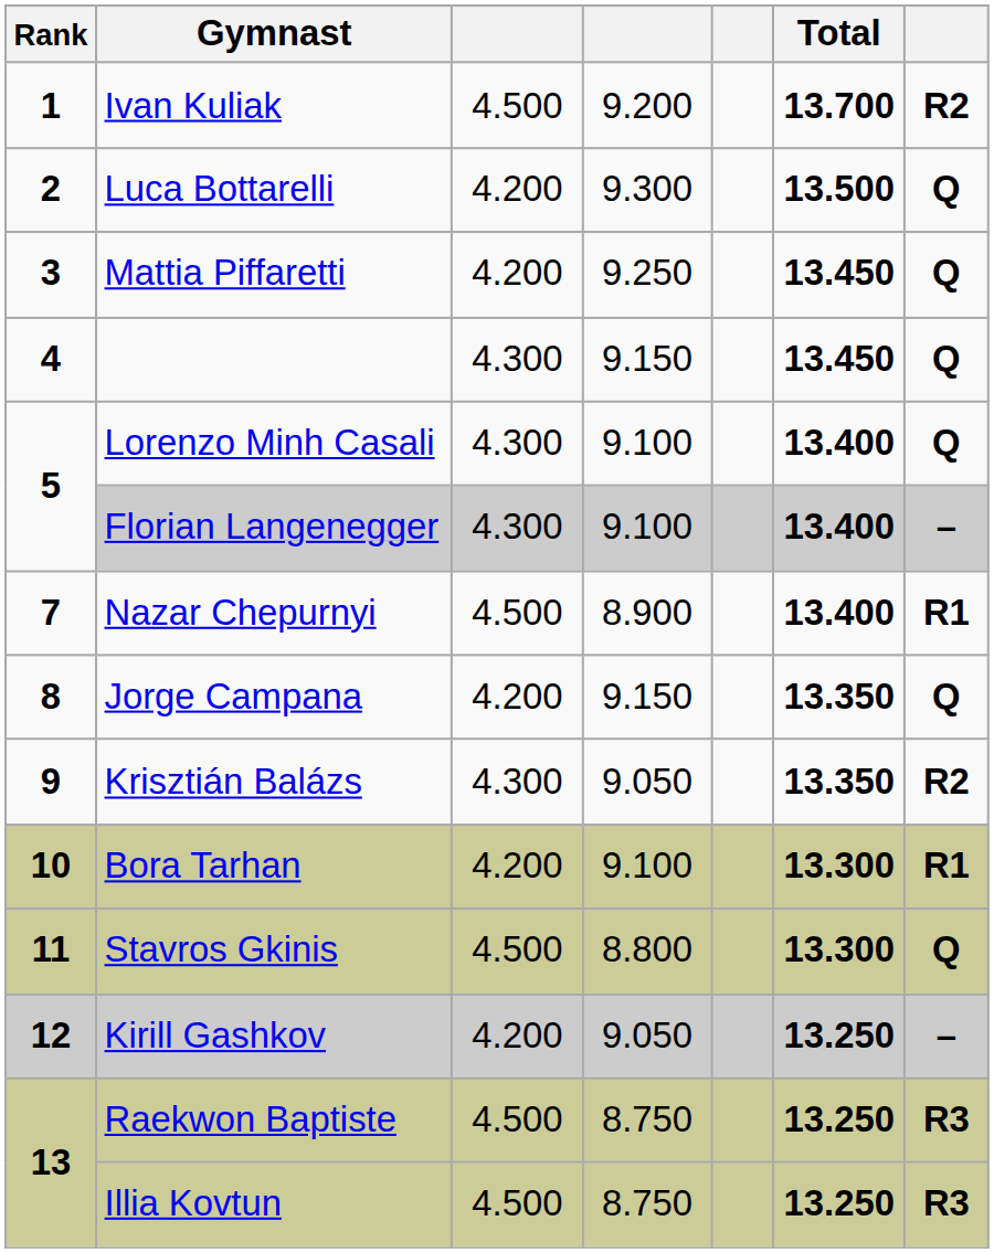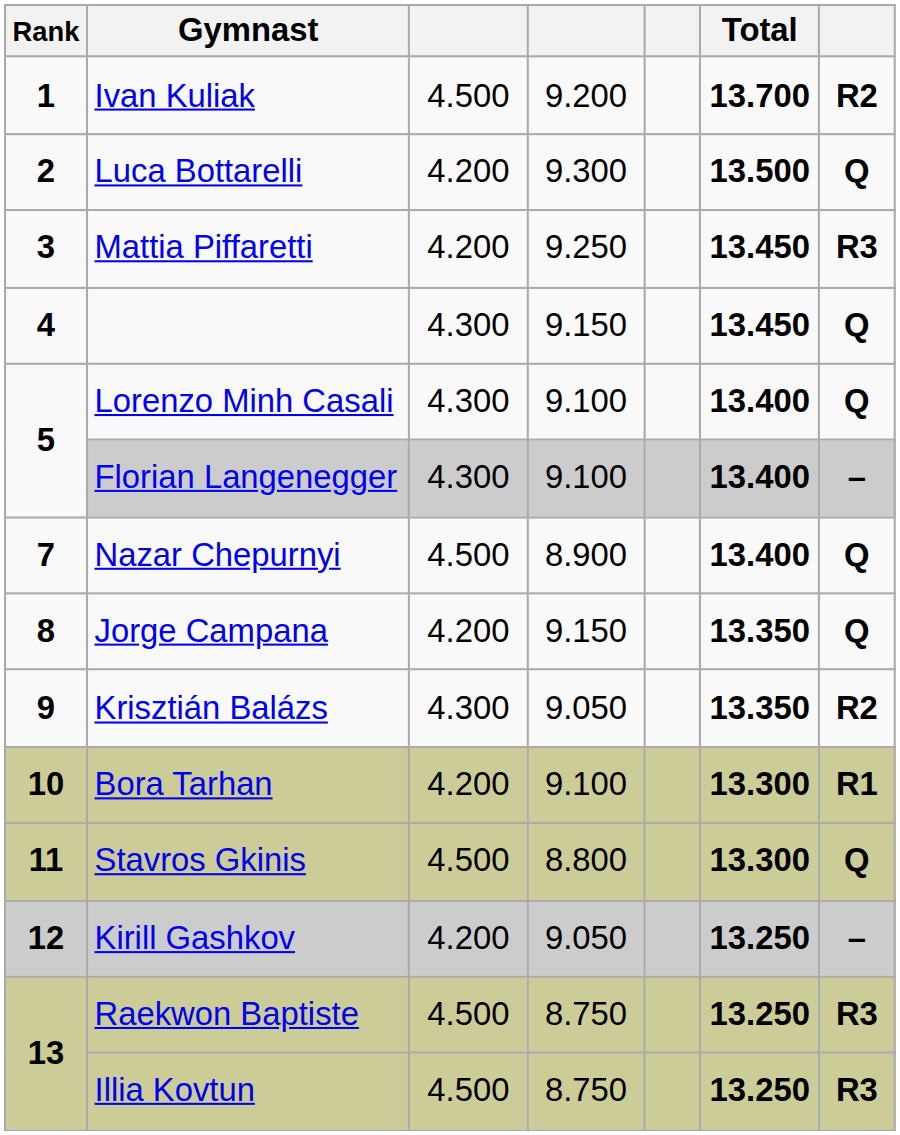Mattia Piffaretti | column 7: Q -> R3
Nazar Chepurnyi | column 7: R1 -> Q
